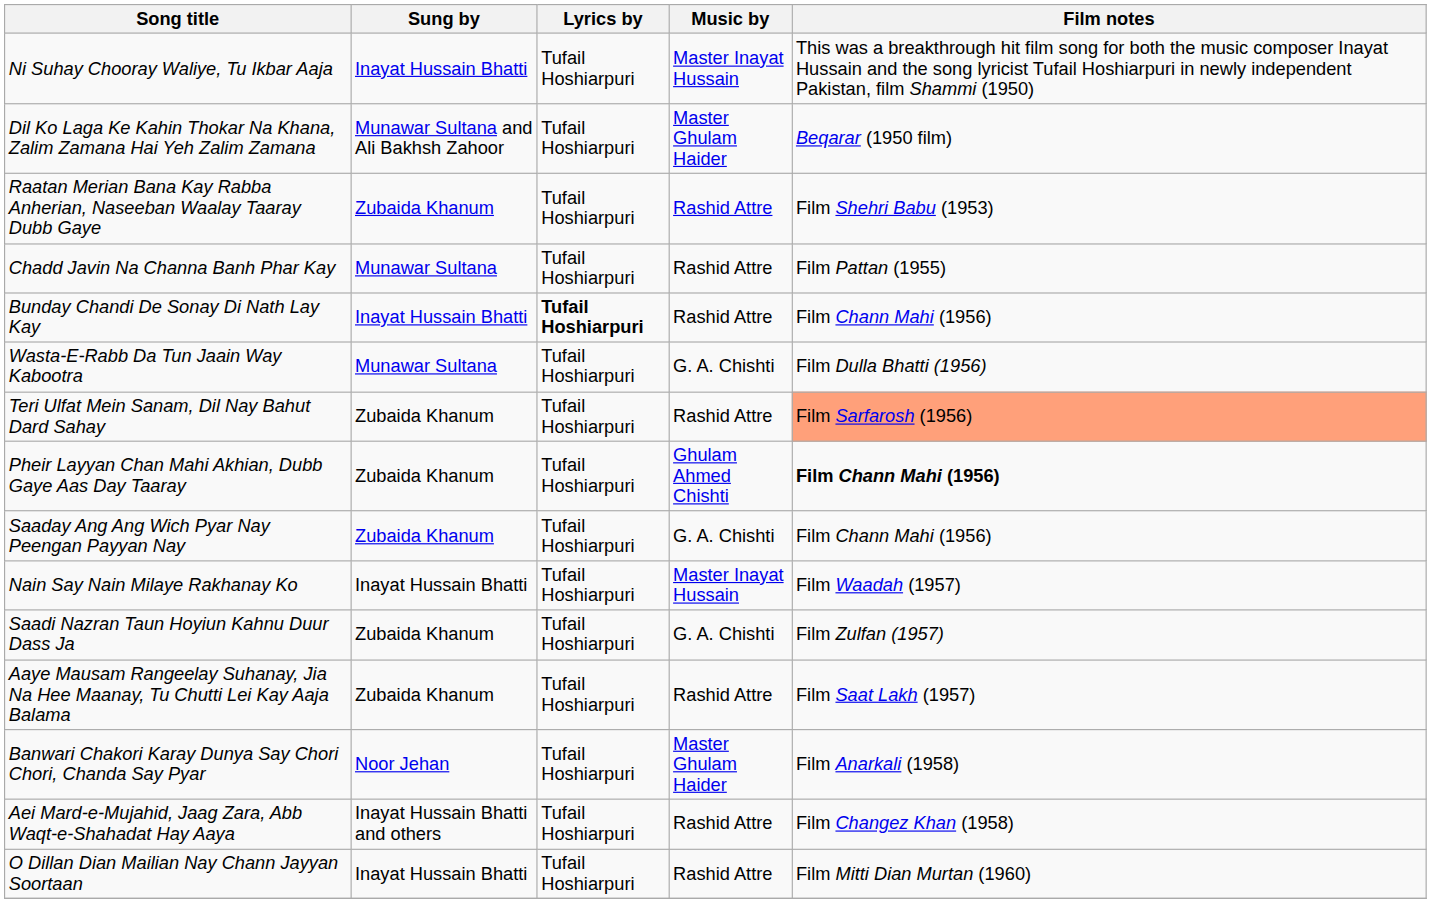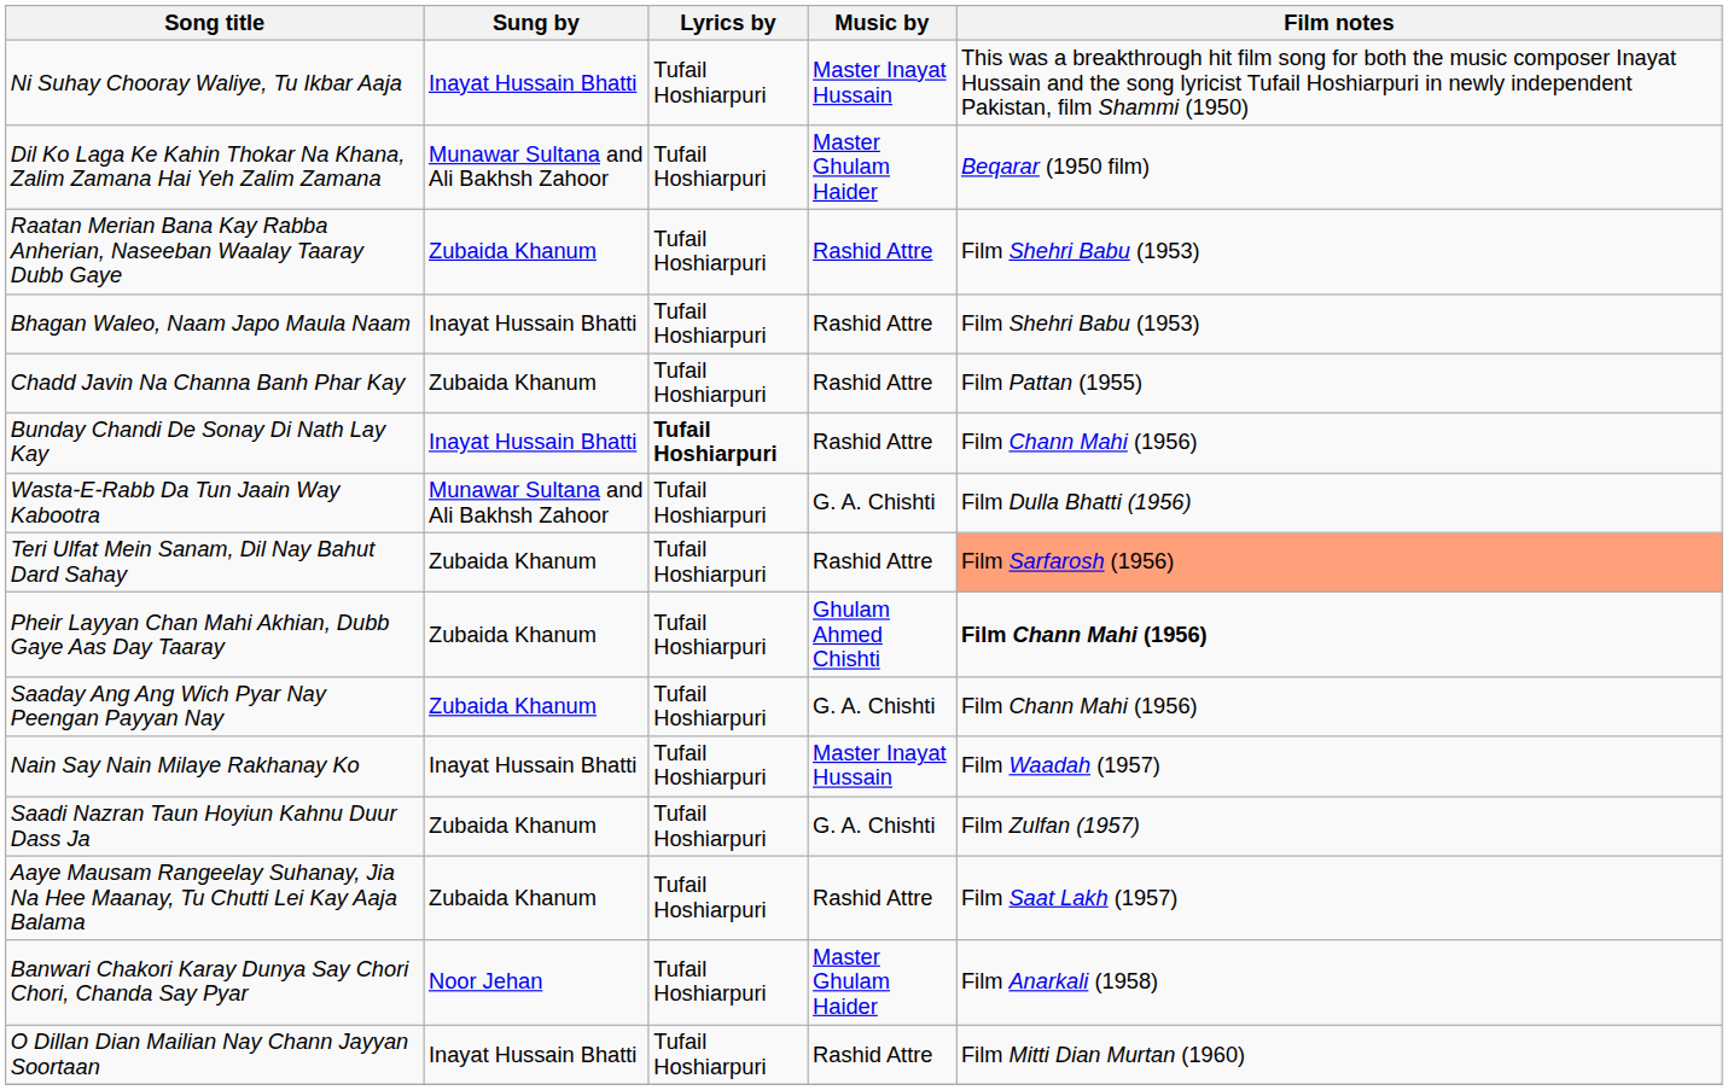+ row: Bhagan Waleo, Naam Japo Maula Naam | Inayat Hussain Bhatti | Tufail Hoshiarpuri | Rashid Attre | Film Shehri Babu (1953)
Chadd Javin Na Channa Banh Phar Kay | Sung by: Munawar Sultana -> Zubaida Khanum
Wasta-E-Rabb Da Tun Jaain Way Kabootra | Sung by: Munawar Sultana -> Munawar Sultana and Ali Bakhsh Zahoor
- row: Aei Mard-e-Mujahid, Jaag Zara, Abb Waqt-e-Shahadat Hay Aaya | Inayat Hussain Bhatti and others | Tufail Hoshiarpuri | Rashid Attre | Film Changez Khan (1958)
